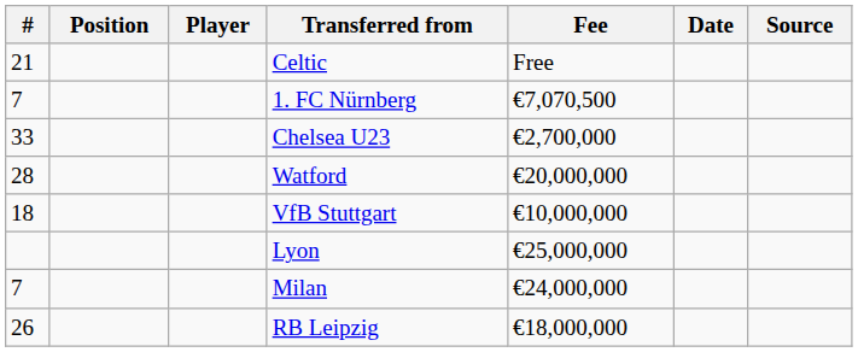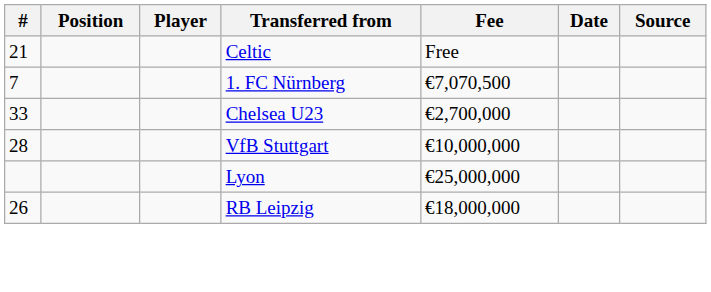- row: 28 | Watford | €20,000,000
VfB Stuttgart | #: 18 -> 28
- row: 7 | Milan | €24,000,000
